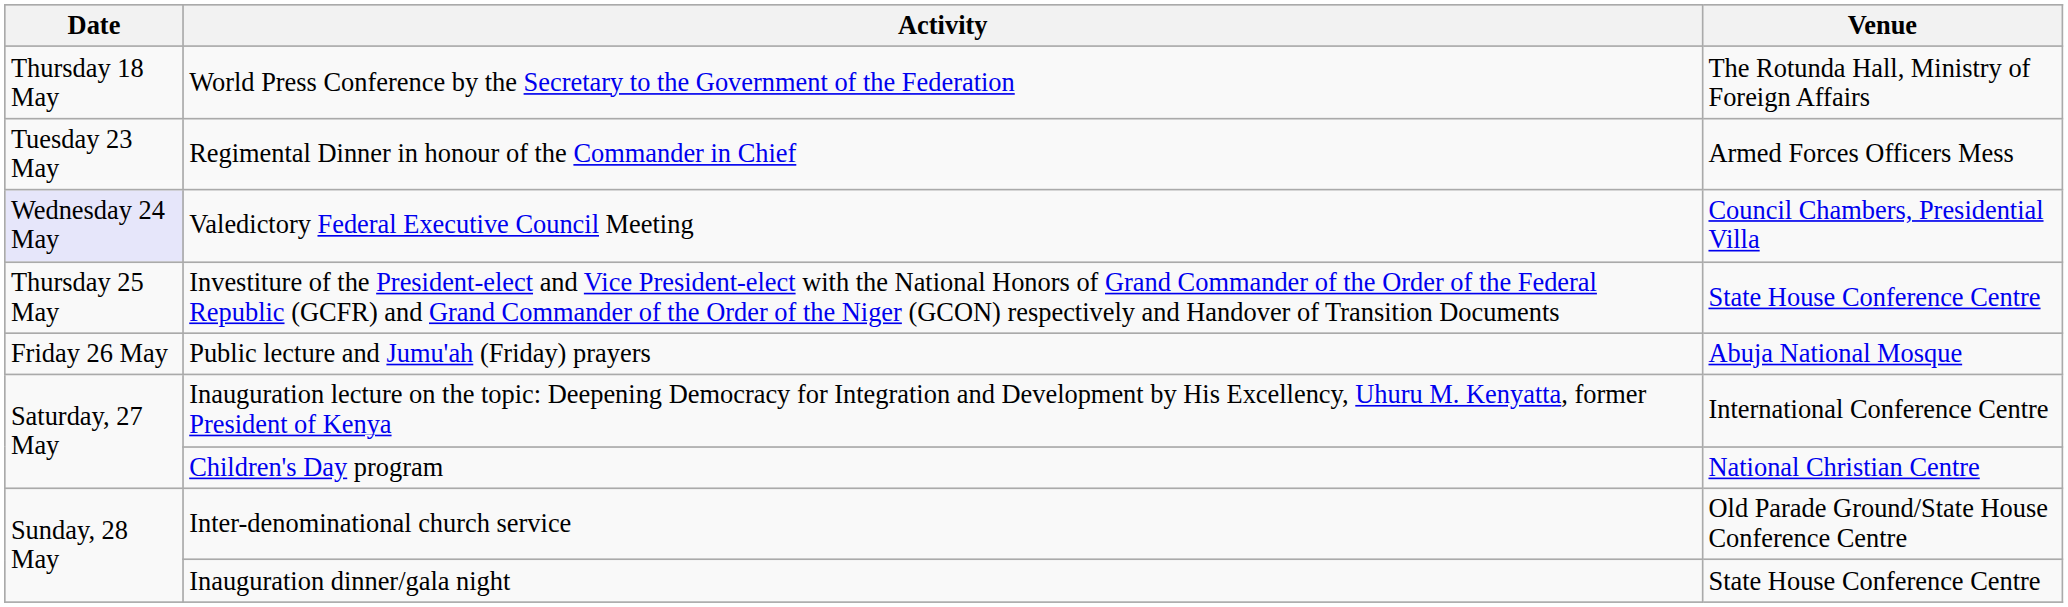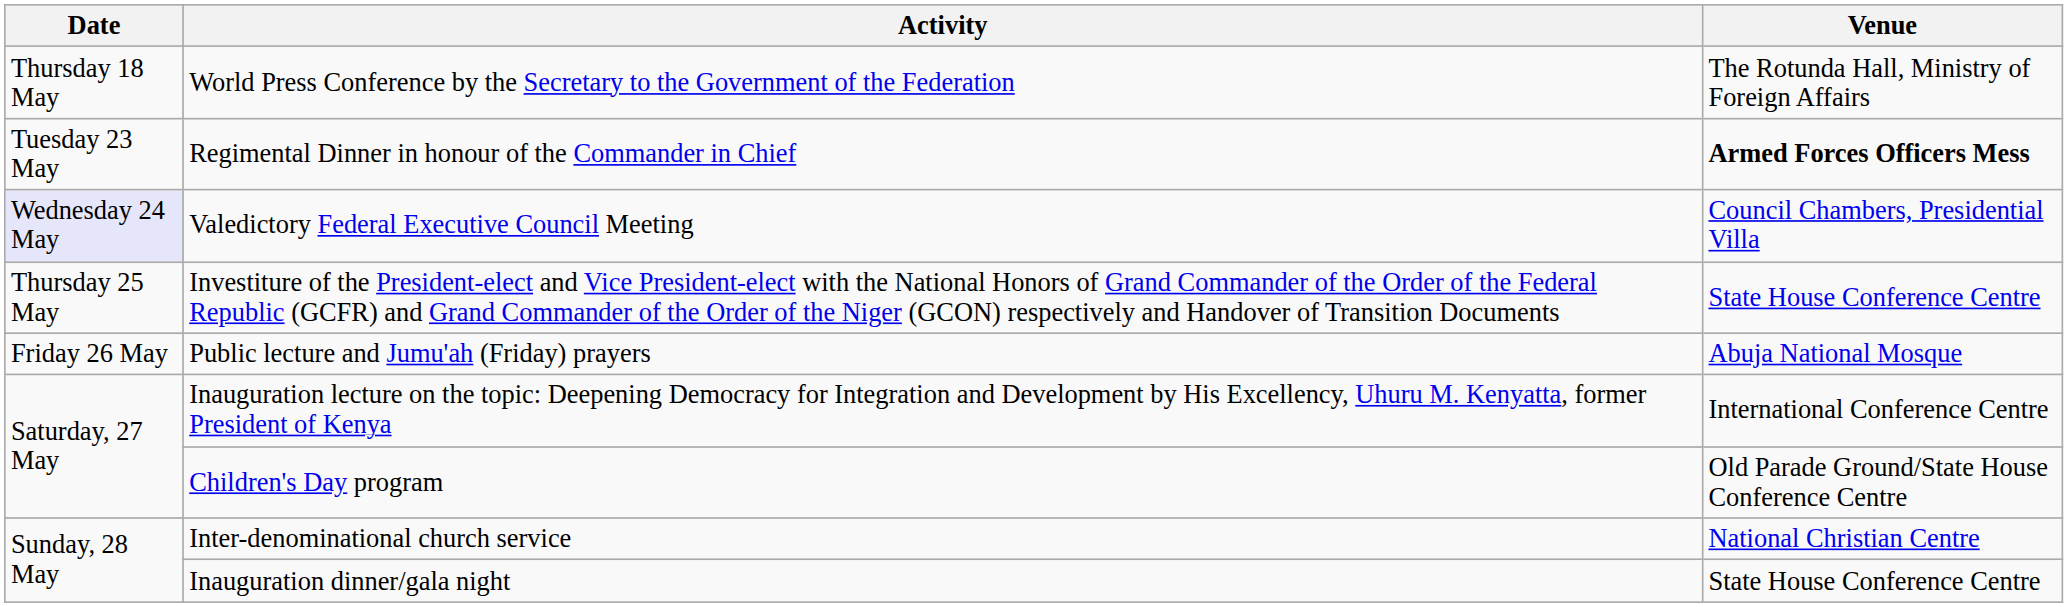Regimental Dinner in honour of the Commander in Chief | Venue: normal -> bold
Children's Day program | Venue: National Christian Centre -> Old Parade Ground/State House Conference Centre
Inter-denominational church service | Venue: Old Parade Ground/State House Conference Centre -> National Christian Centre
